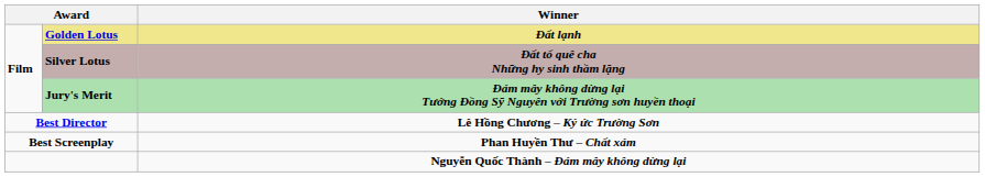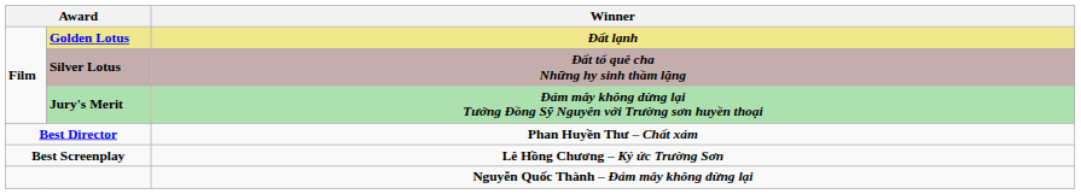Best Director | Winner: Lê Hồng Chương – Ký ức Trường Sơn -> Phan Huyền Thư – Chất xám
Best Screenplay | Winner: Phan Huyền Thư – Chất xám -> Lê Hồng Chương – Ký ức Trường Sơn
